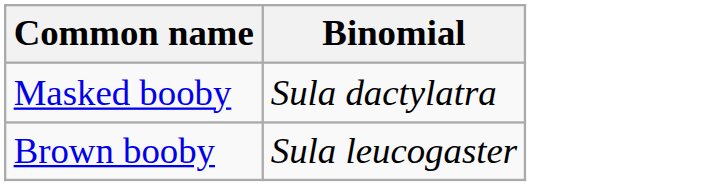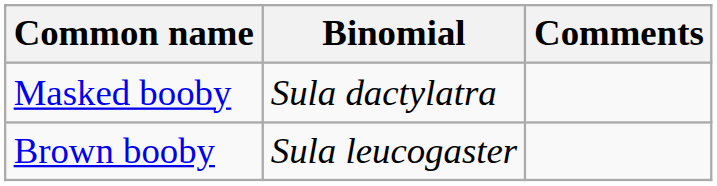+ column: Comments
